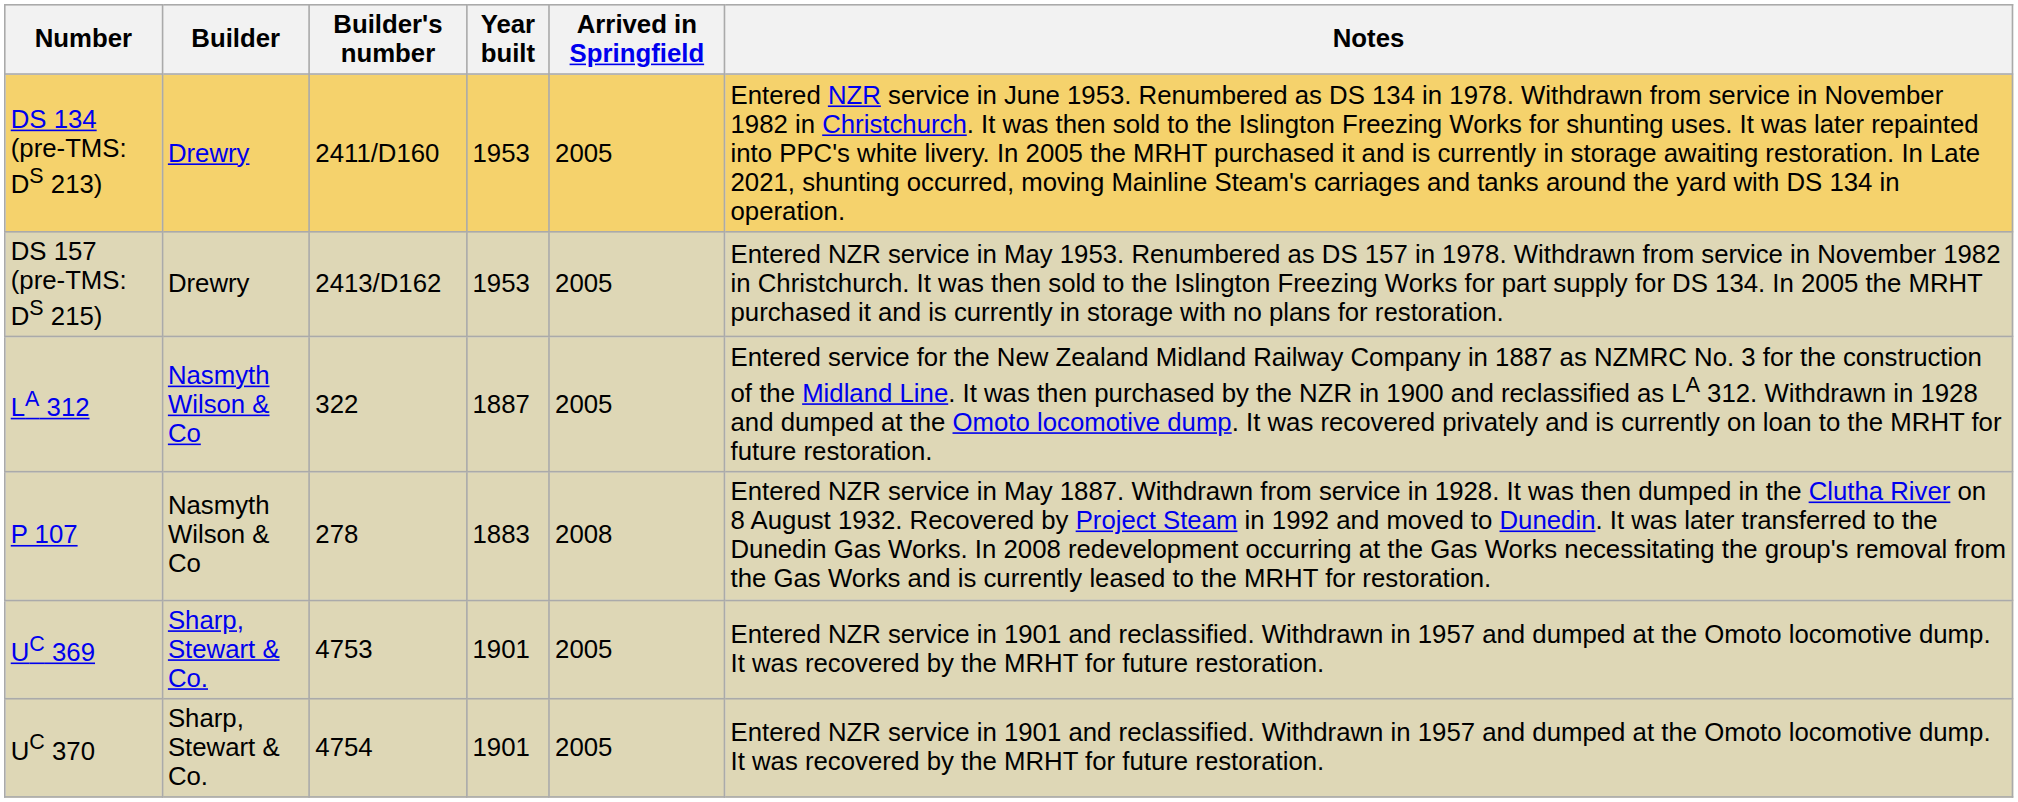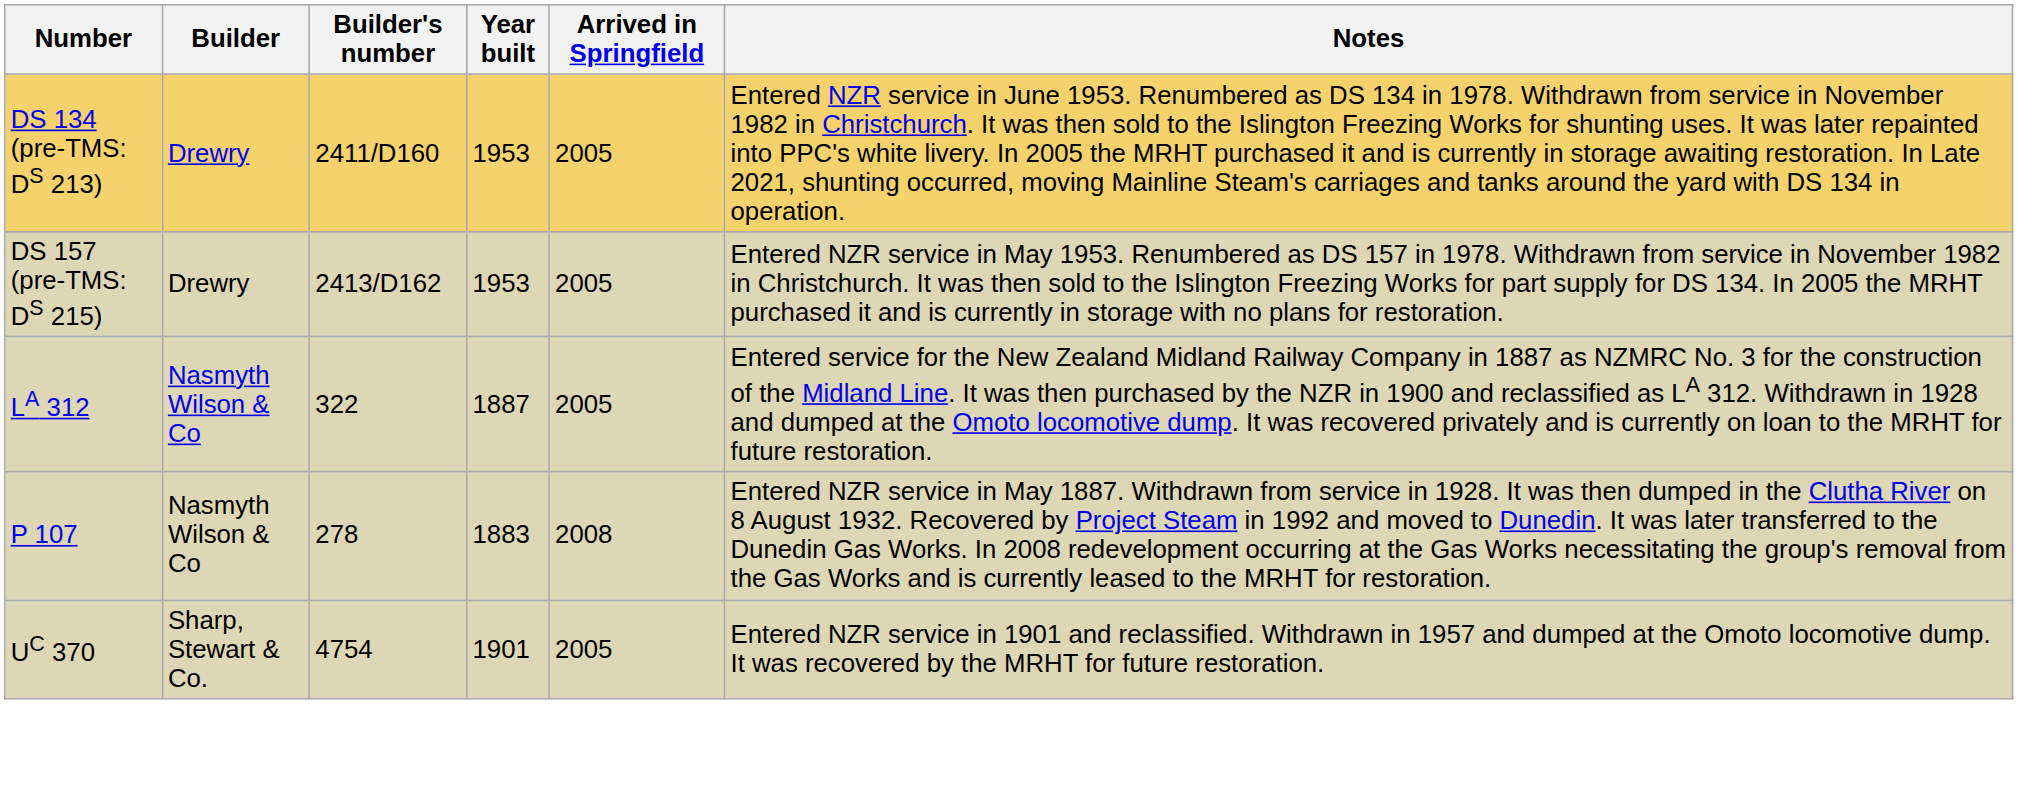- row: UC 369 | Sharp, Stewart & Co. | 4753 | 1901 | 2005 | Entered NZR service in 1901 and reclassified. Withdrawn in 1957 and dumped at the Omoto locomotive dump. It was recovered by the MRHT for future restoration.
